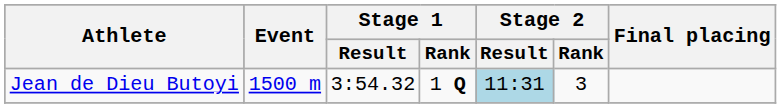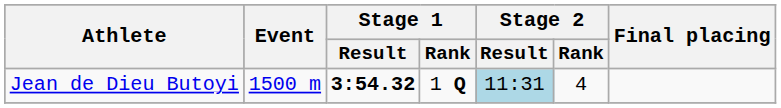Jean de Dieu Butoyi | Stage 1 / Result: normal -> bold
Jean de Dieu Butoyi | Stage 2 / Rank: 3 -> 4
